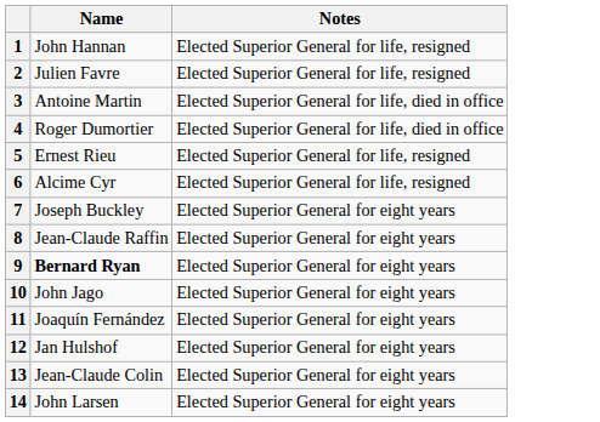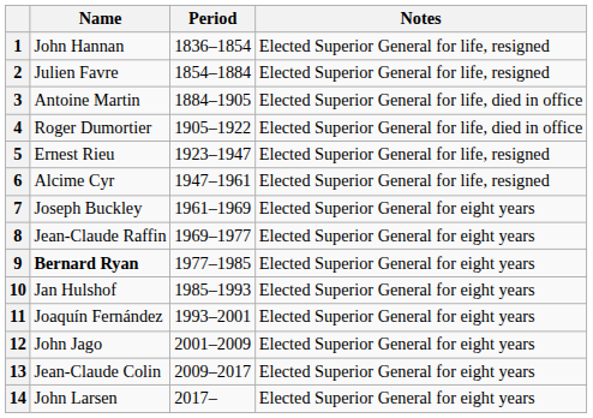+ column: Period | 1836–1854 | 1854–1884 | 1884–1905 | 1905–1922 | 1923–1947 | 1947–1961 | 1961–1969 | 1969–1977 | 1977–1985 | 1985–1993 | 1993–2001 | 2001–2009 | 2009–2017 | 2017–
10 | Name: John Jago -> Jan Hulshof
12 | Name: Jan Hulshof -> John Jago
